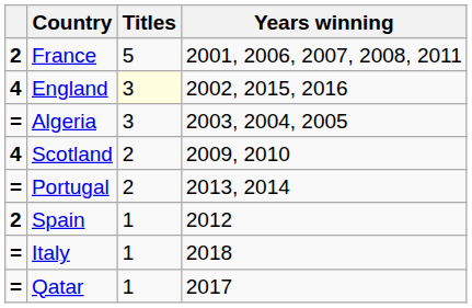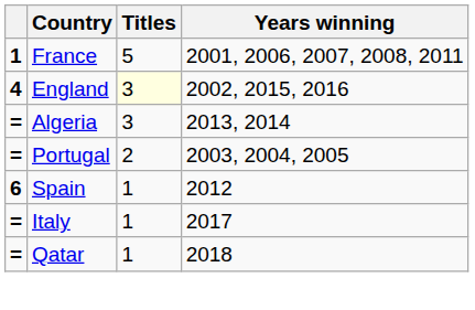France | column 1: 2 -> 1
Algeria | Years winning: 2003, 2004, 2005 -> 2013, 2014
- row: 4 | Scotland | 2 | 2009, 2010
Portugal | Years winning: 2013, 2014 -> 2003, 2004, 2005
Spain | column 1: 2 -> 6
Italy | Years winning: 2018 -> 2017
Qatar | Years winning: 2017 -> 2018
